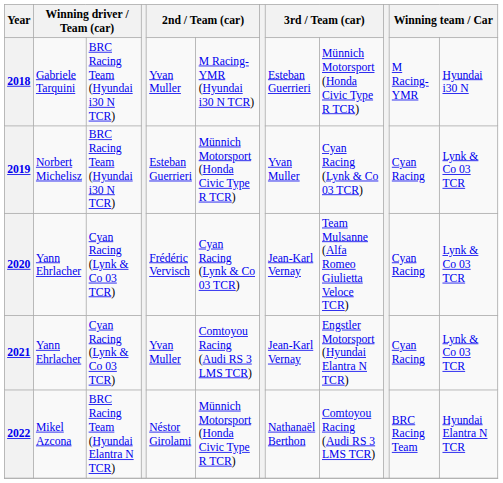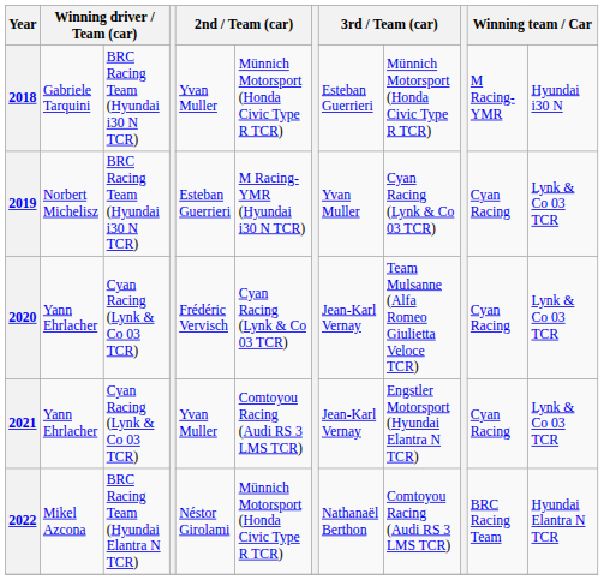2018 | column 6: M Racing-YMR (Hyundai i30 N TCR) -> Münnich Motorsport (Honda Civic Type R TCR)
2019 | column 6: Münnich Motorsport (Honda Civic Type R TCR) -> M Racing-YMR (Hyundai i30 N TCR)
